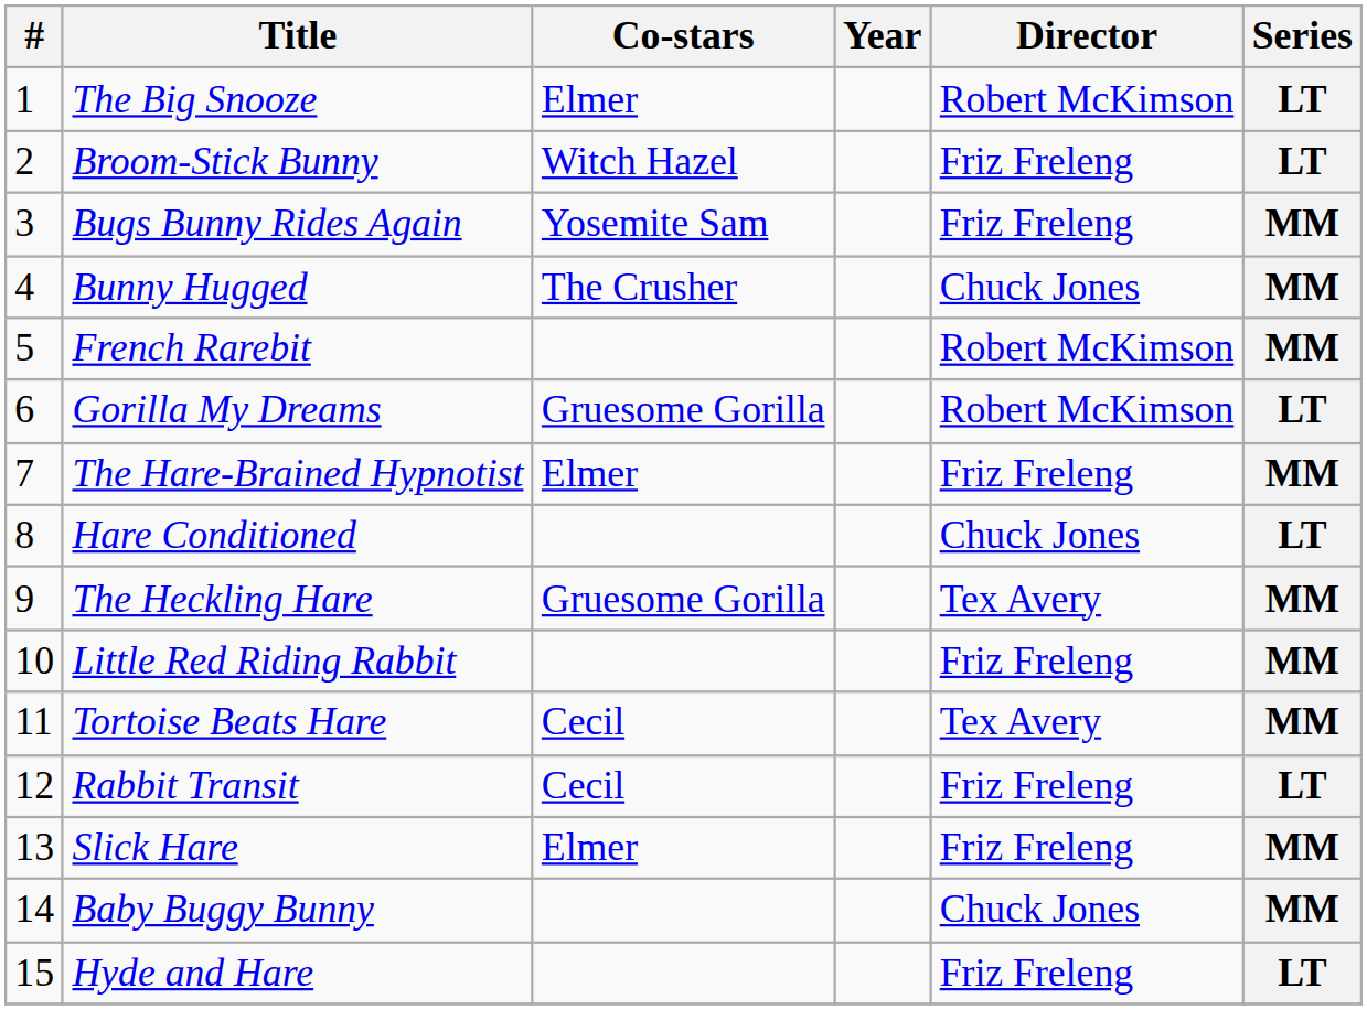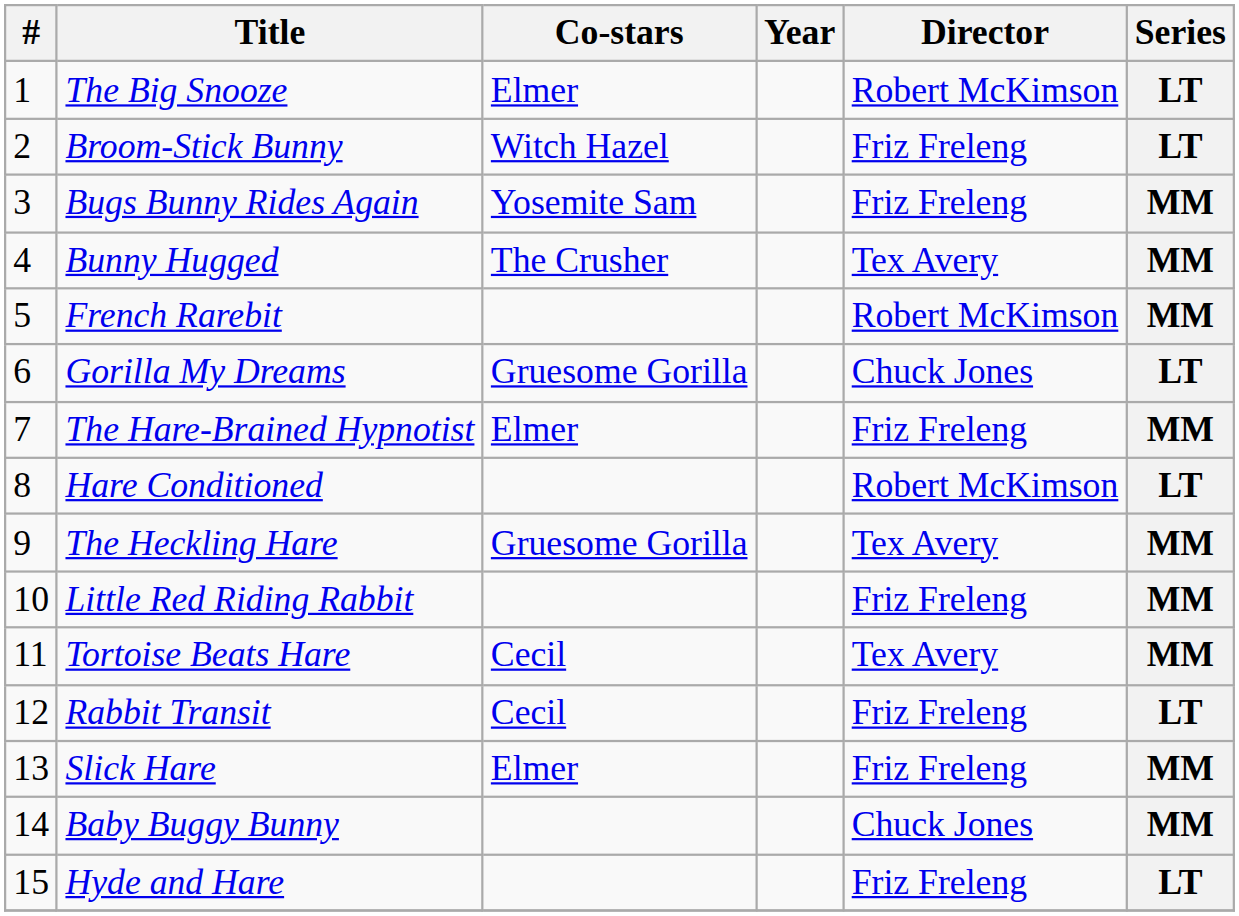Bunny Hugged | Director: Chuck Jones -> Tex Avery
Gorilla My Dreams | Director: Robert McKimson -> Chuck Jones
Hare Conditioned | Director: Chuck Jones -> Robert McKimson
